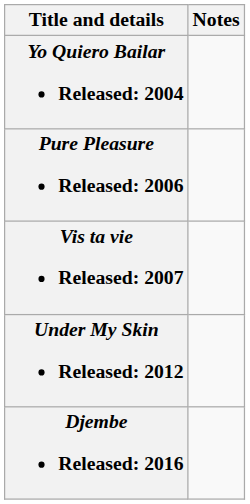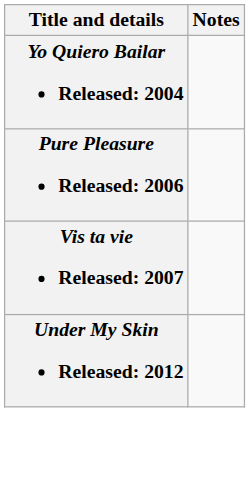- row: Djembe Released: 2016
